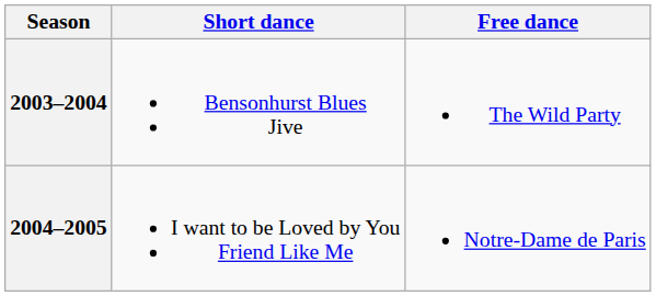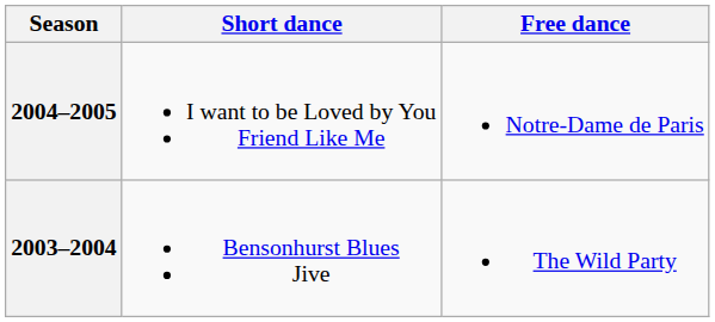rows swapped: 2004–2005 <-> 2003–2004
